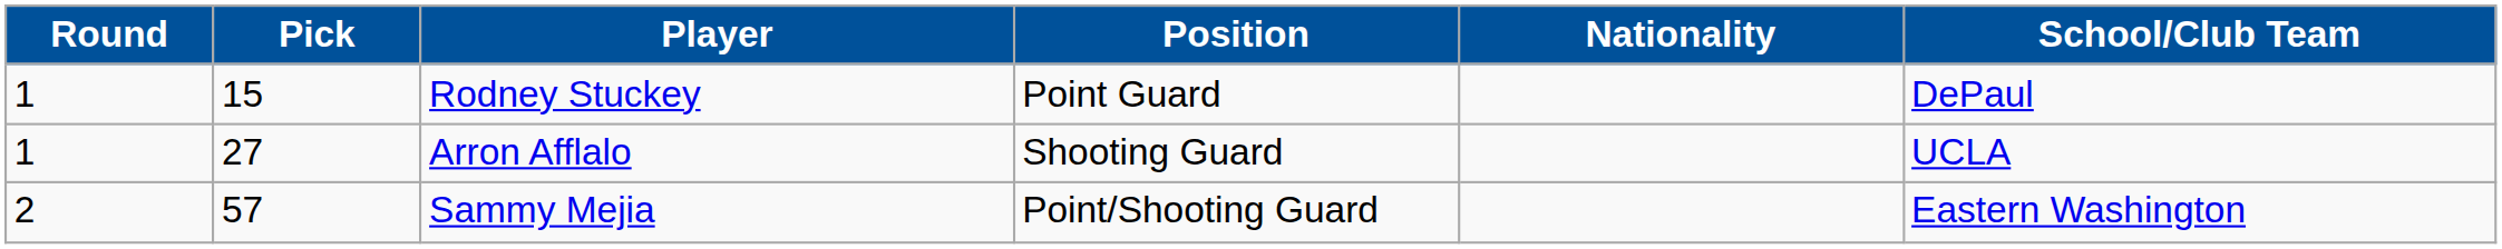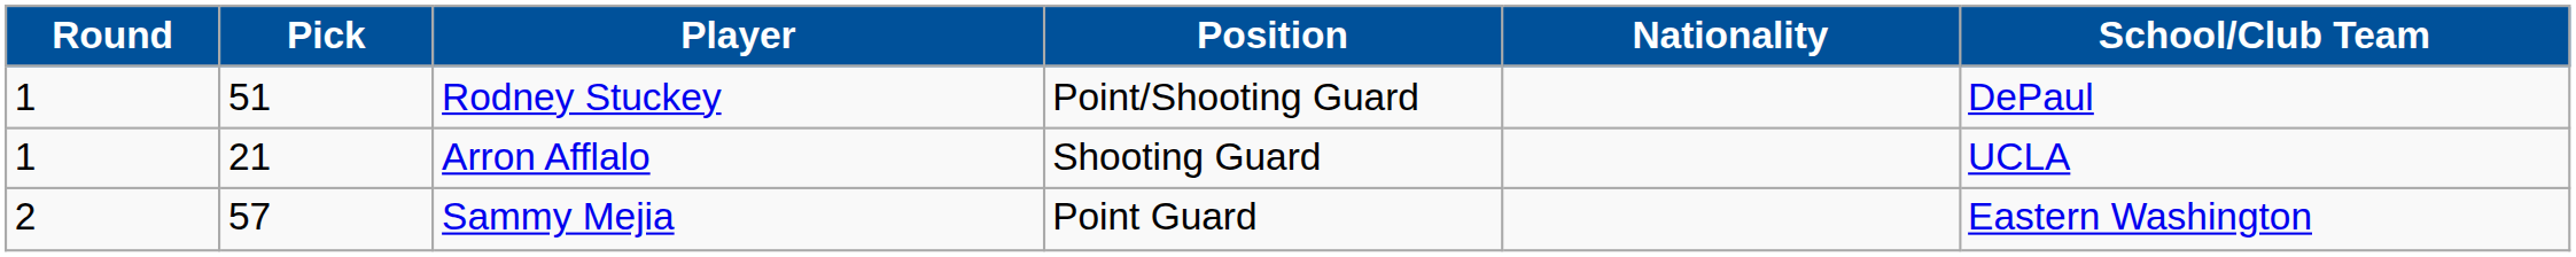Rodney Stuckey | Pick: 15 -> 51
Rodney Stuckey | Position: Point Guard -> Point/Shooting Guard
Arron Afflalo | Pick: 27 -> 21
Sammy Mejia | Position: Point/Shooting Guard -> Point Guard
